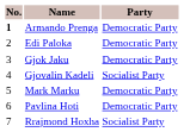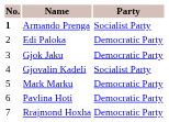Armando Prenga | Party: Democratic Party -> Socialist Party
Rrajmond Hoxha | Party: Socialist Party -> Democratic Party
